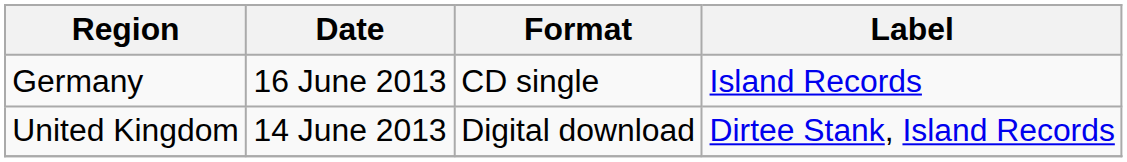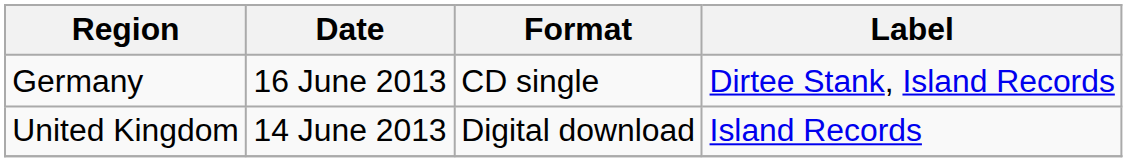Germany | Label: Island Records -> Dirtee Stank, Island Records
United Kingdom | Label: Dirtee Stank, Island Records -> Island Records
